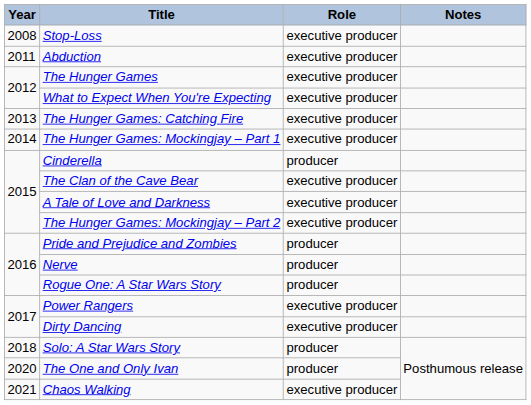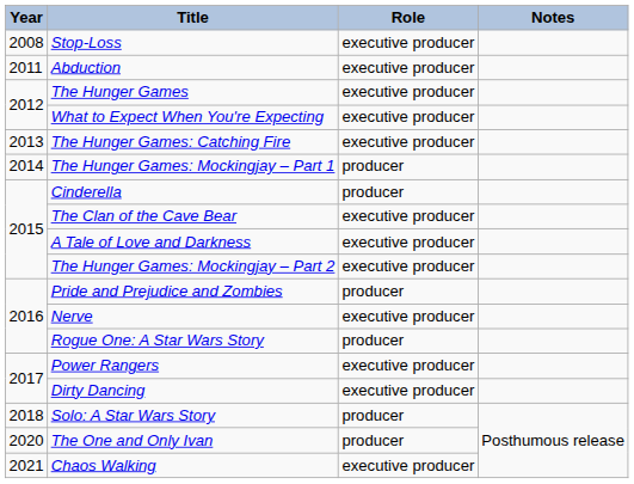The Hunger Games: Mockingjay – Part 1 | Role: executive producer -> producer
Nerve | Role: producer -> executive producer
